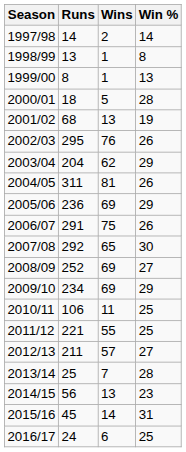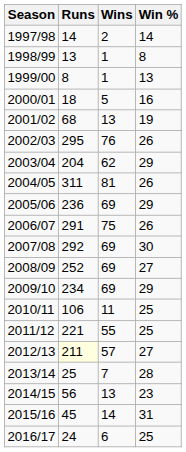2000/01 | Win %: 28 -> 16
2007/08 | Wins: 65 -> 69
2012/13 | Runs: no background -> lightyellow background
